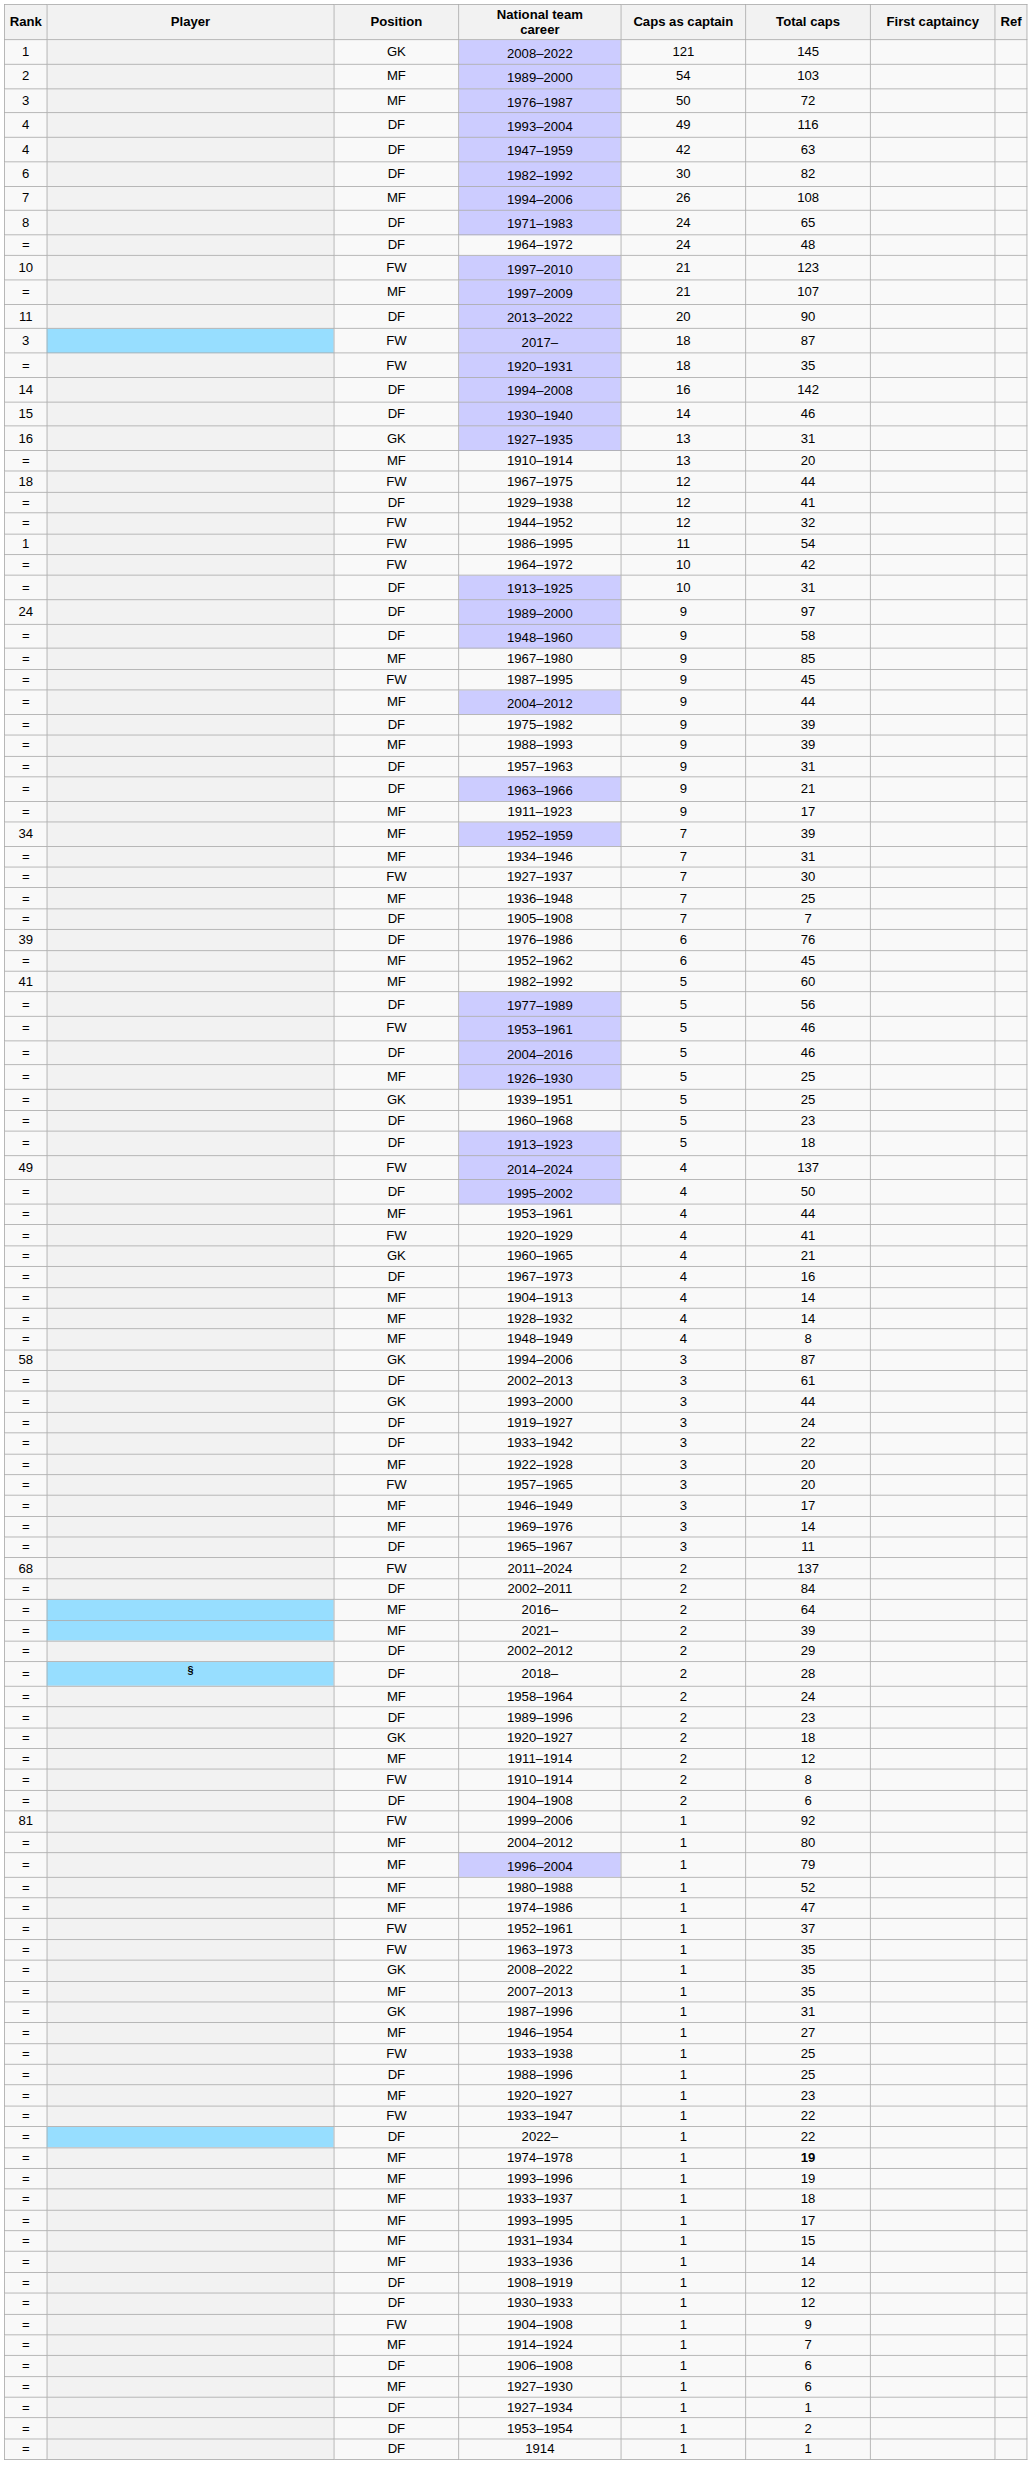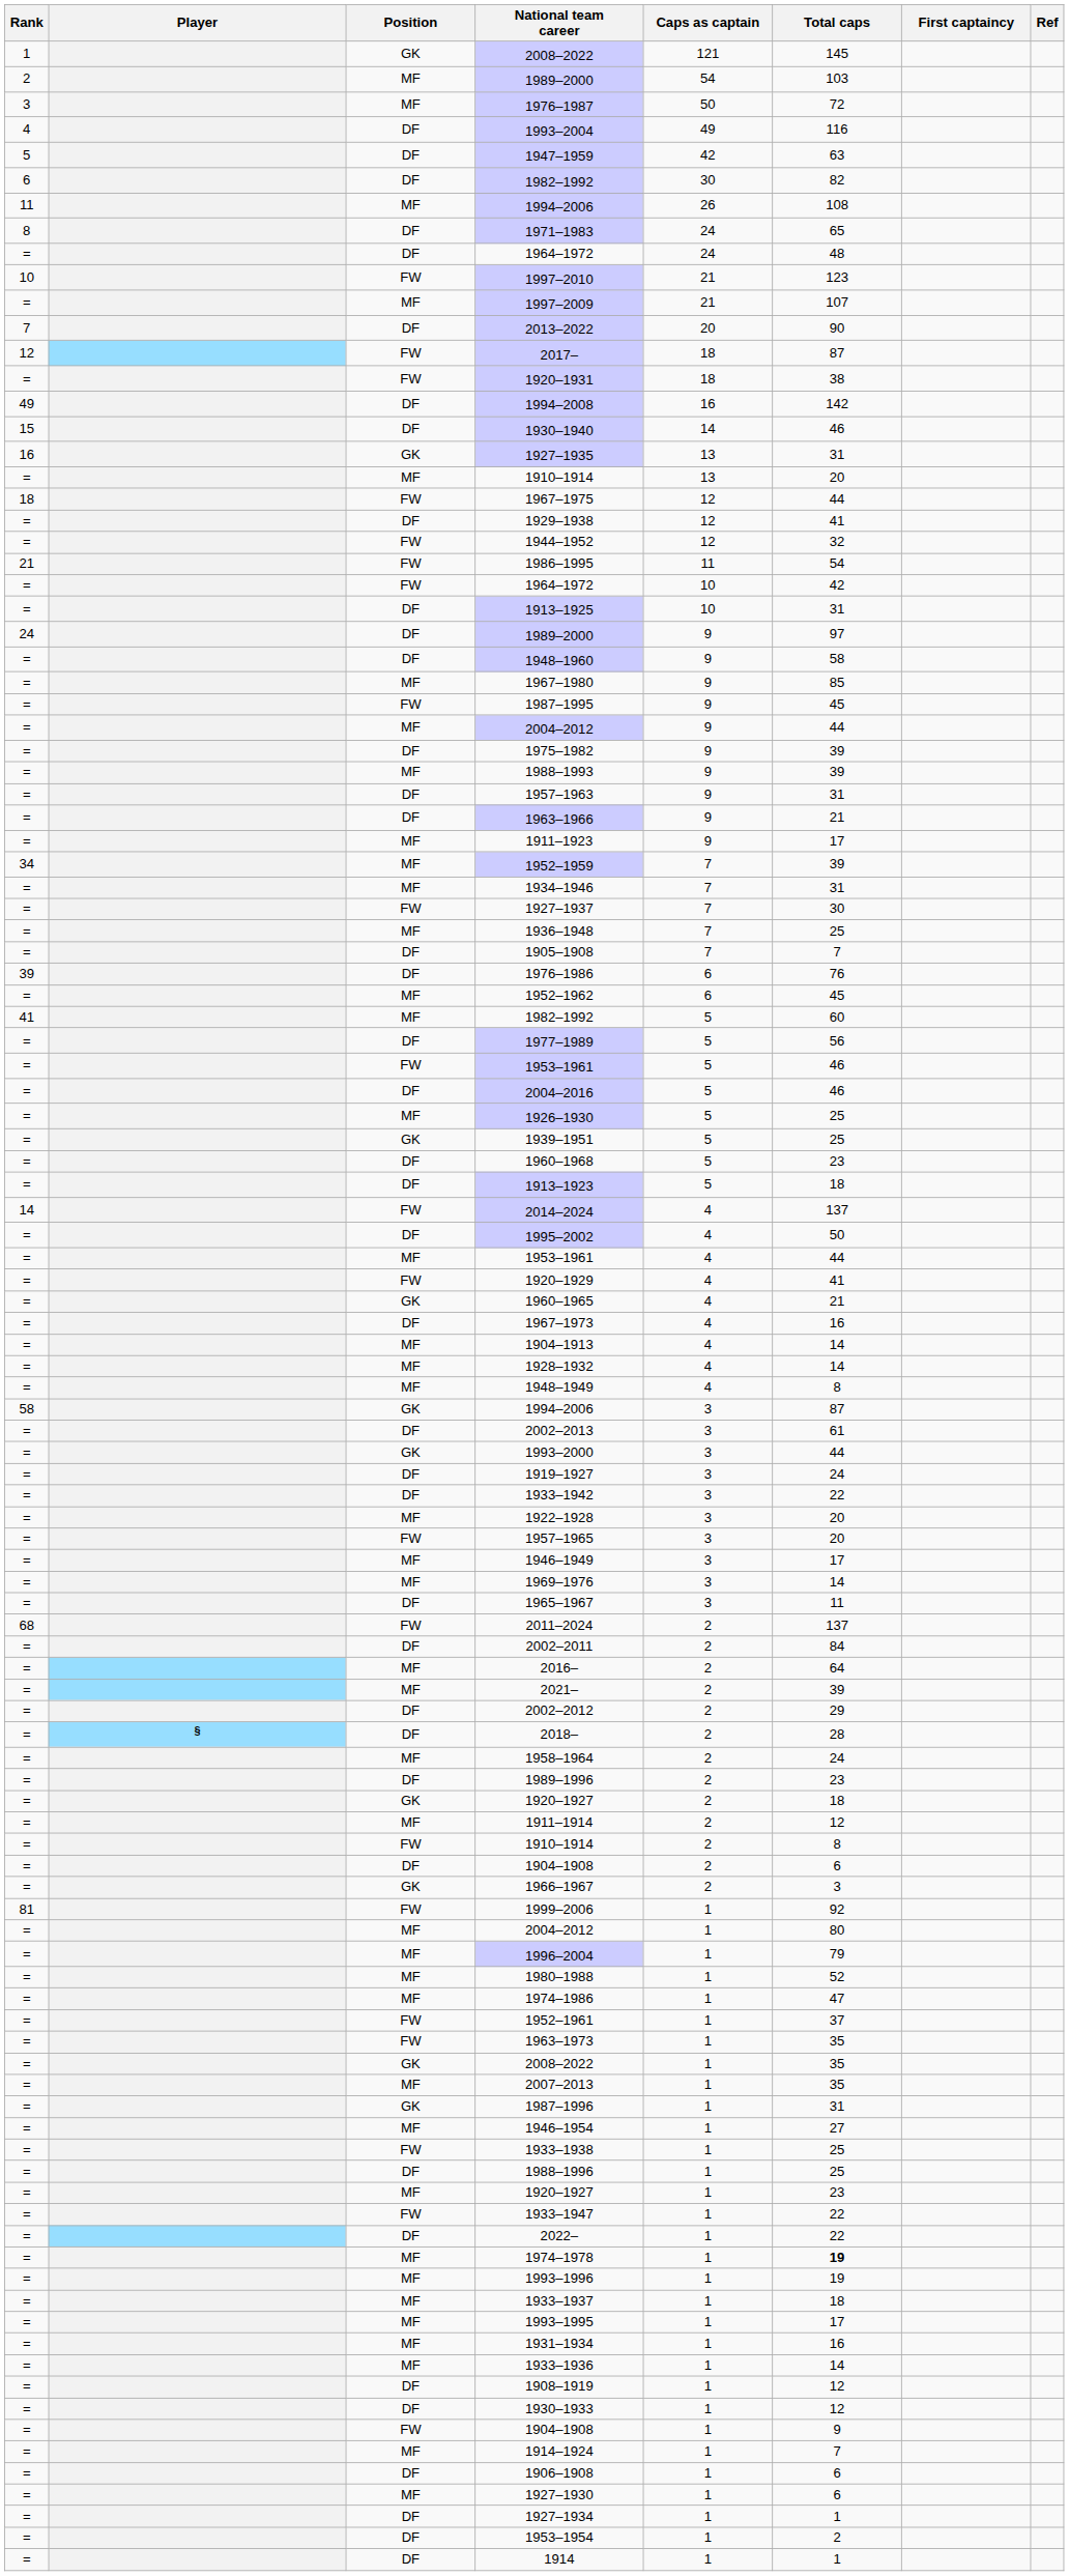1947–1959 | Rank: 4 -> 5
MF / 1994–2006 | Rank: 7 -> 11
2013–2022 | Rank: 11 -> 7
2017– | Rank: 3 -> 12
1920–1931 | Total caps: 35 -> 38
1994–2008 | Rank: 14 -> 49
1986–1995 | Rank: 1 -> 21
2014–2024 | Rank: 49 -> 14
+ row: = | GK | 1966–1967 | 2 | 3
1931–1934 | Total caps: 15 -> 16
